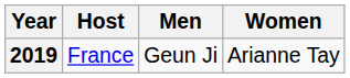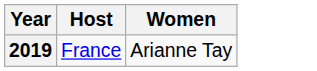- column: Men | Geun Ji
